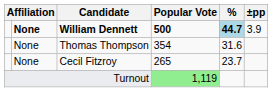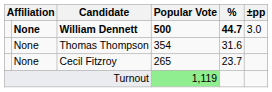William Dennett | %: lightblue background -> no background
William Dennett | ±pp: 3.9 -> 3.0
